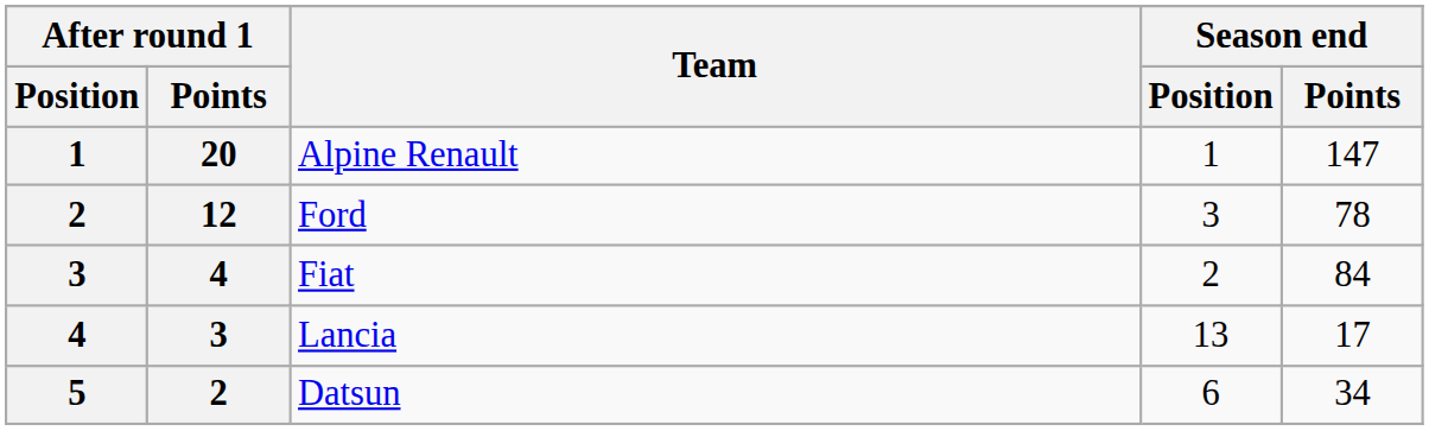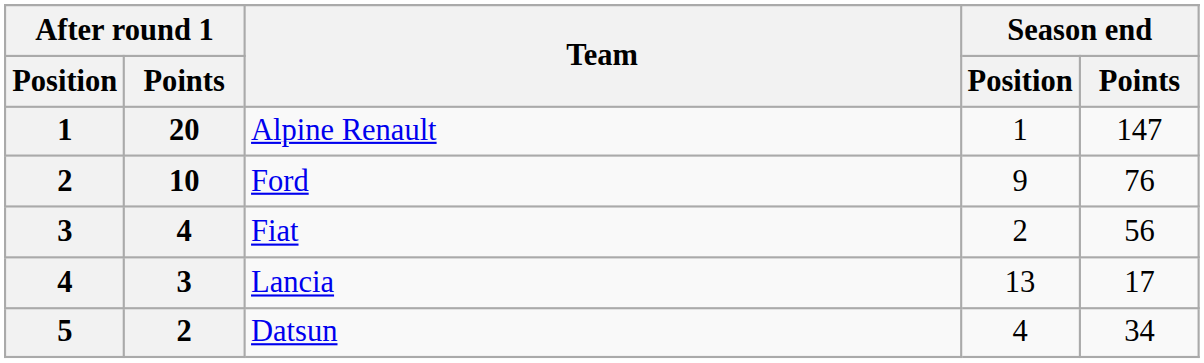Ford | After round 1 / Points: 12 -> 10
Ford | Season end / Position: 3 -> 9
Ford | Season end / Points: 78 -> 76
Fiat | Season end / Points: 84 -> 56
Datsun | Season end / Position: 6 -> 4
